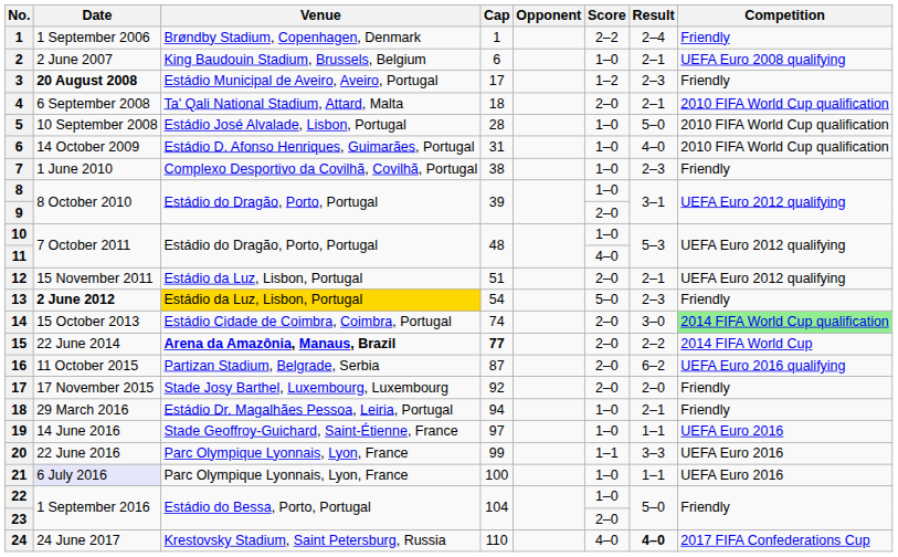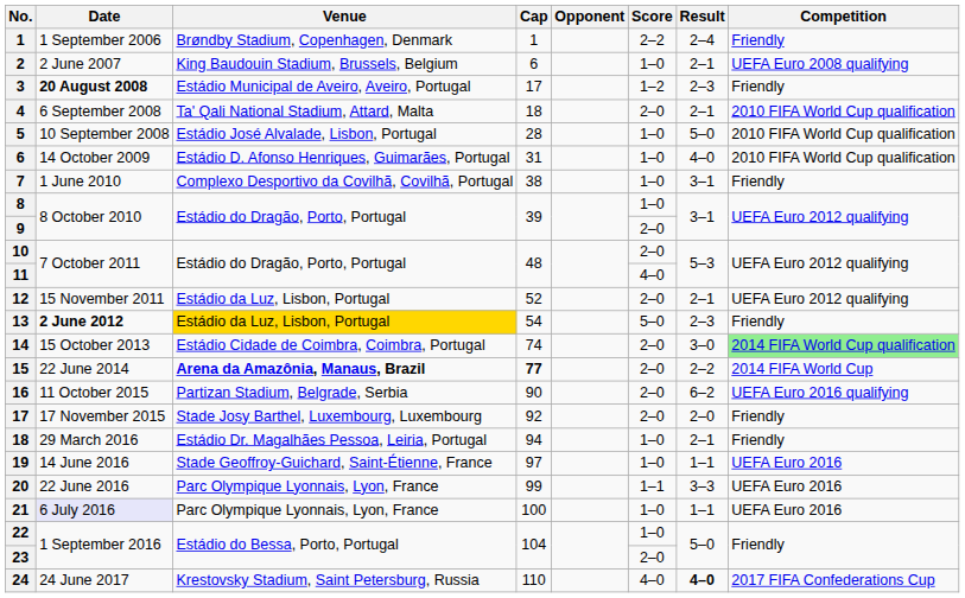7 | Result: 2–3 -> 3–1
10 | Score: 1–0 -> 2–0
12 | Cap: 51 -> 52
16 | Cap: 87 -> 90
